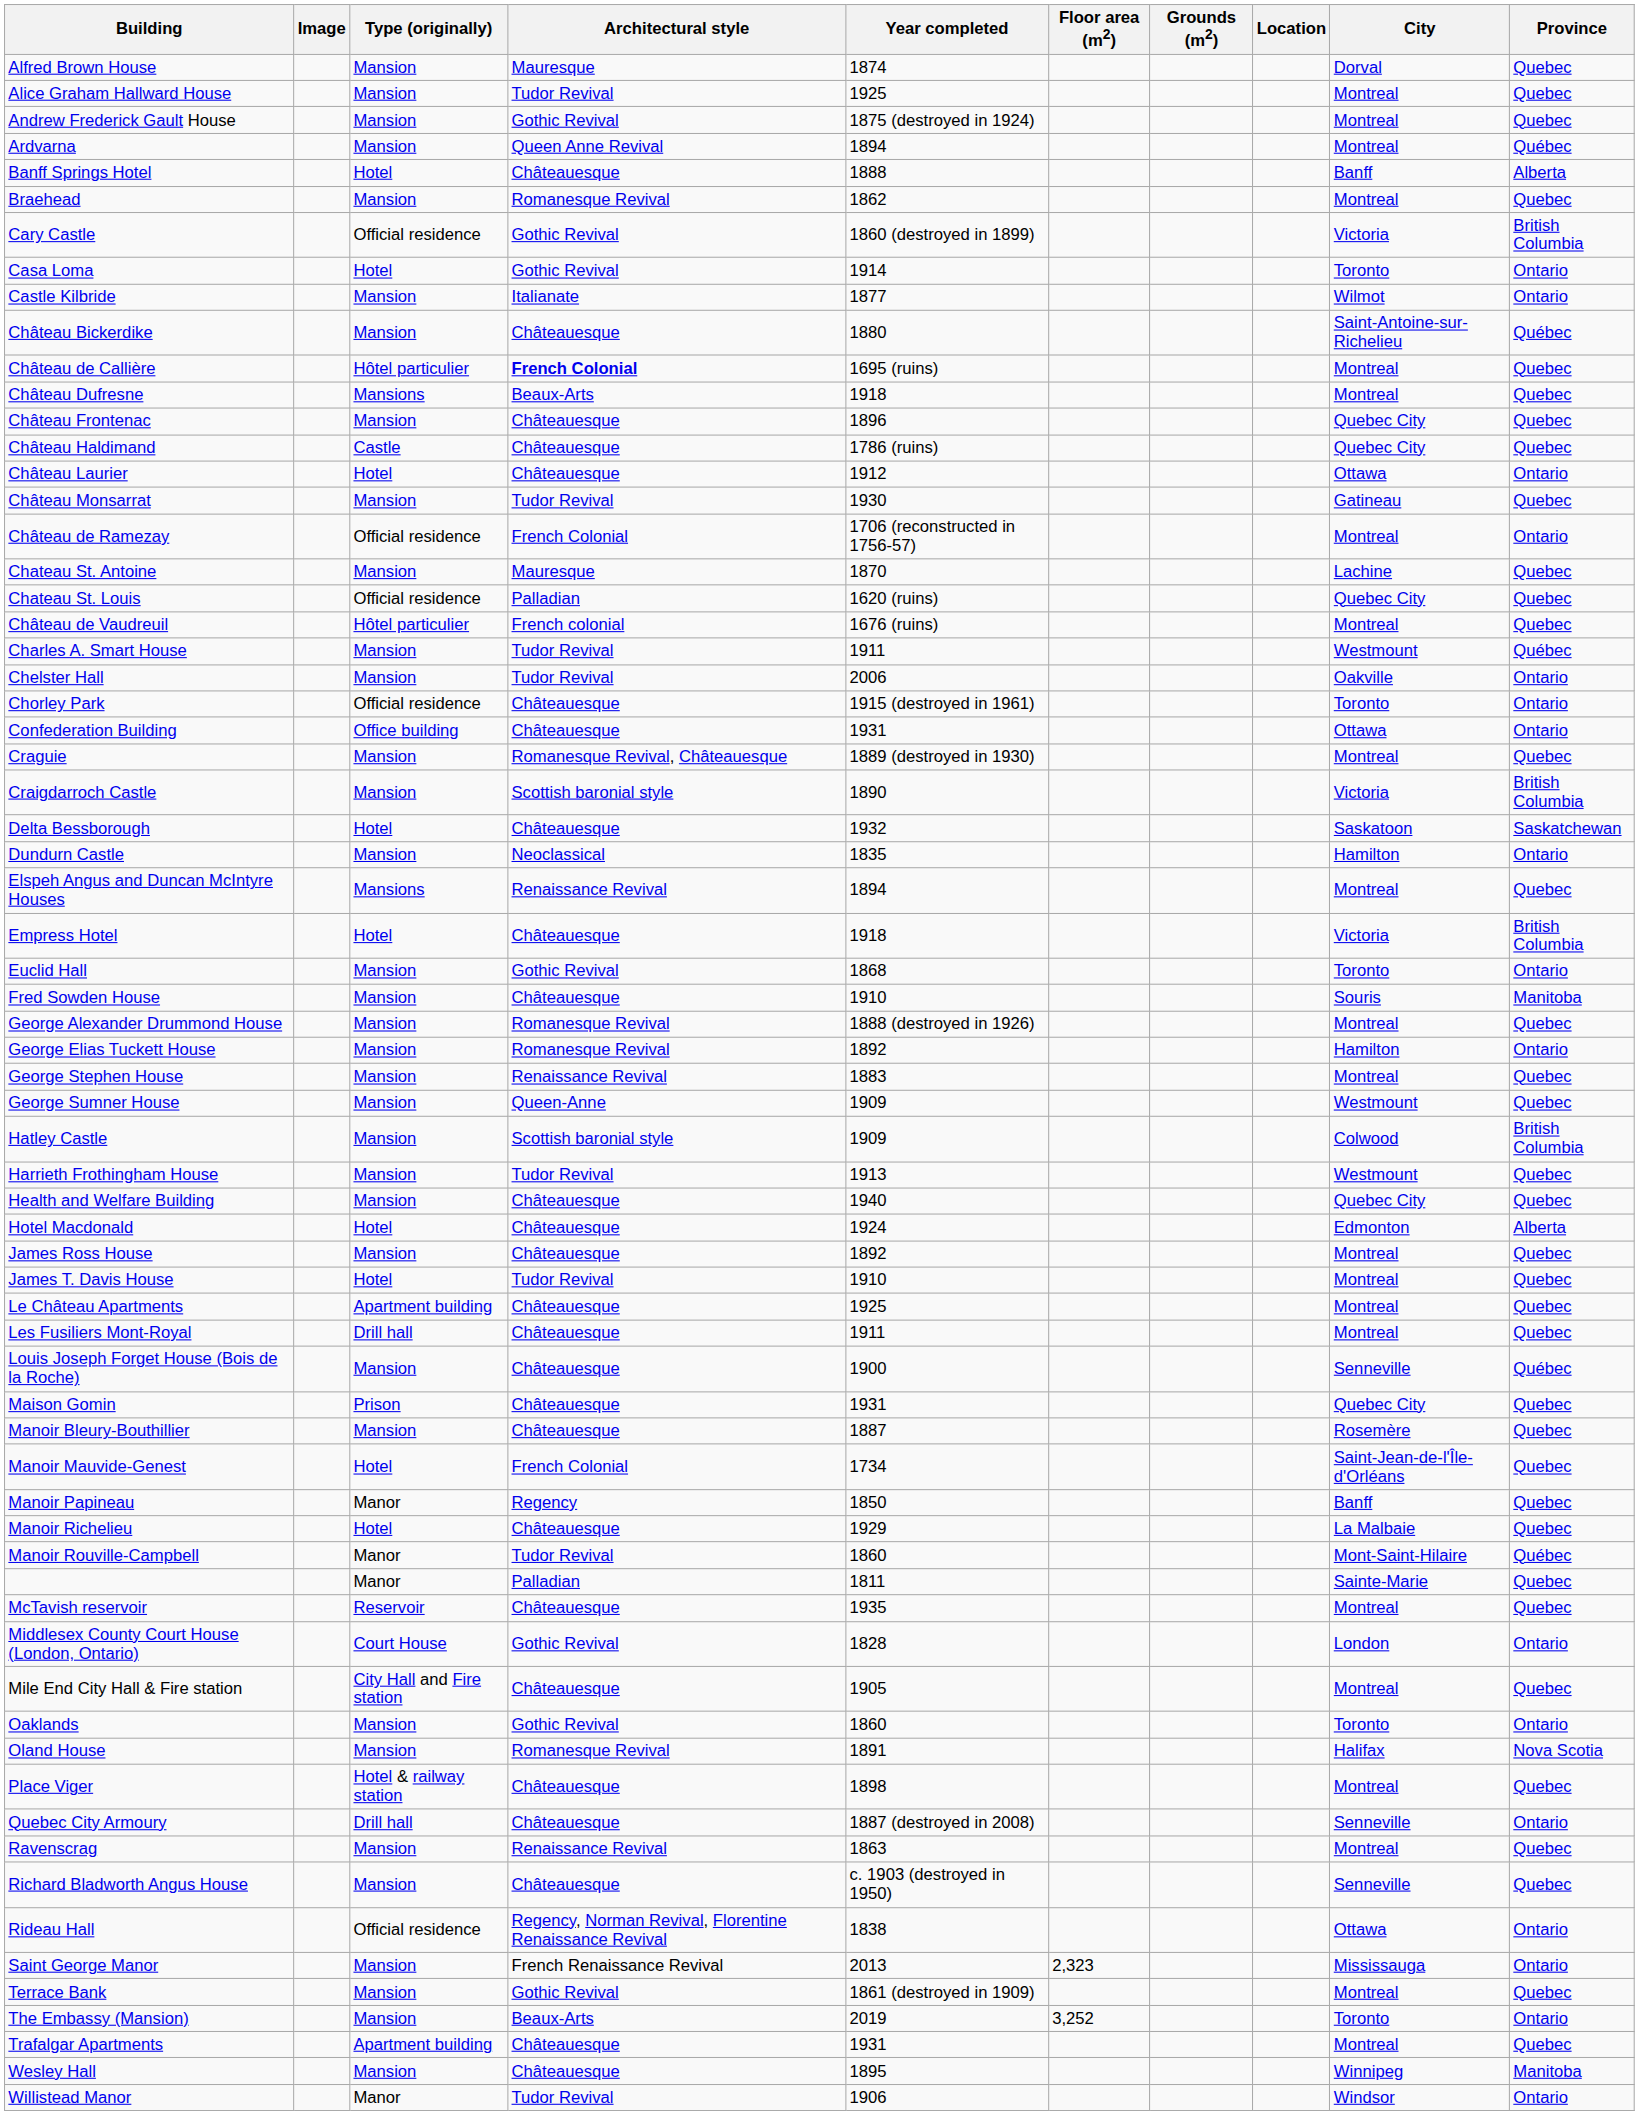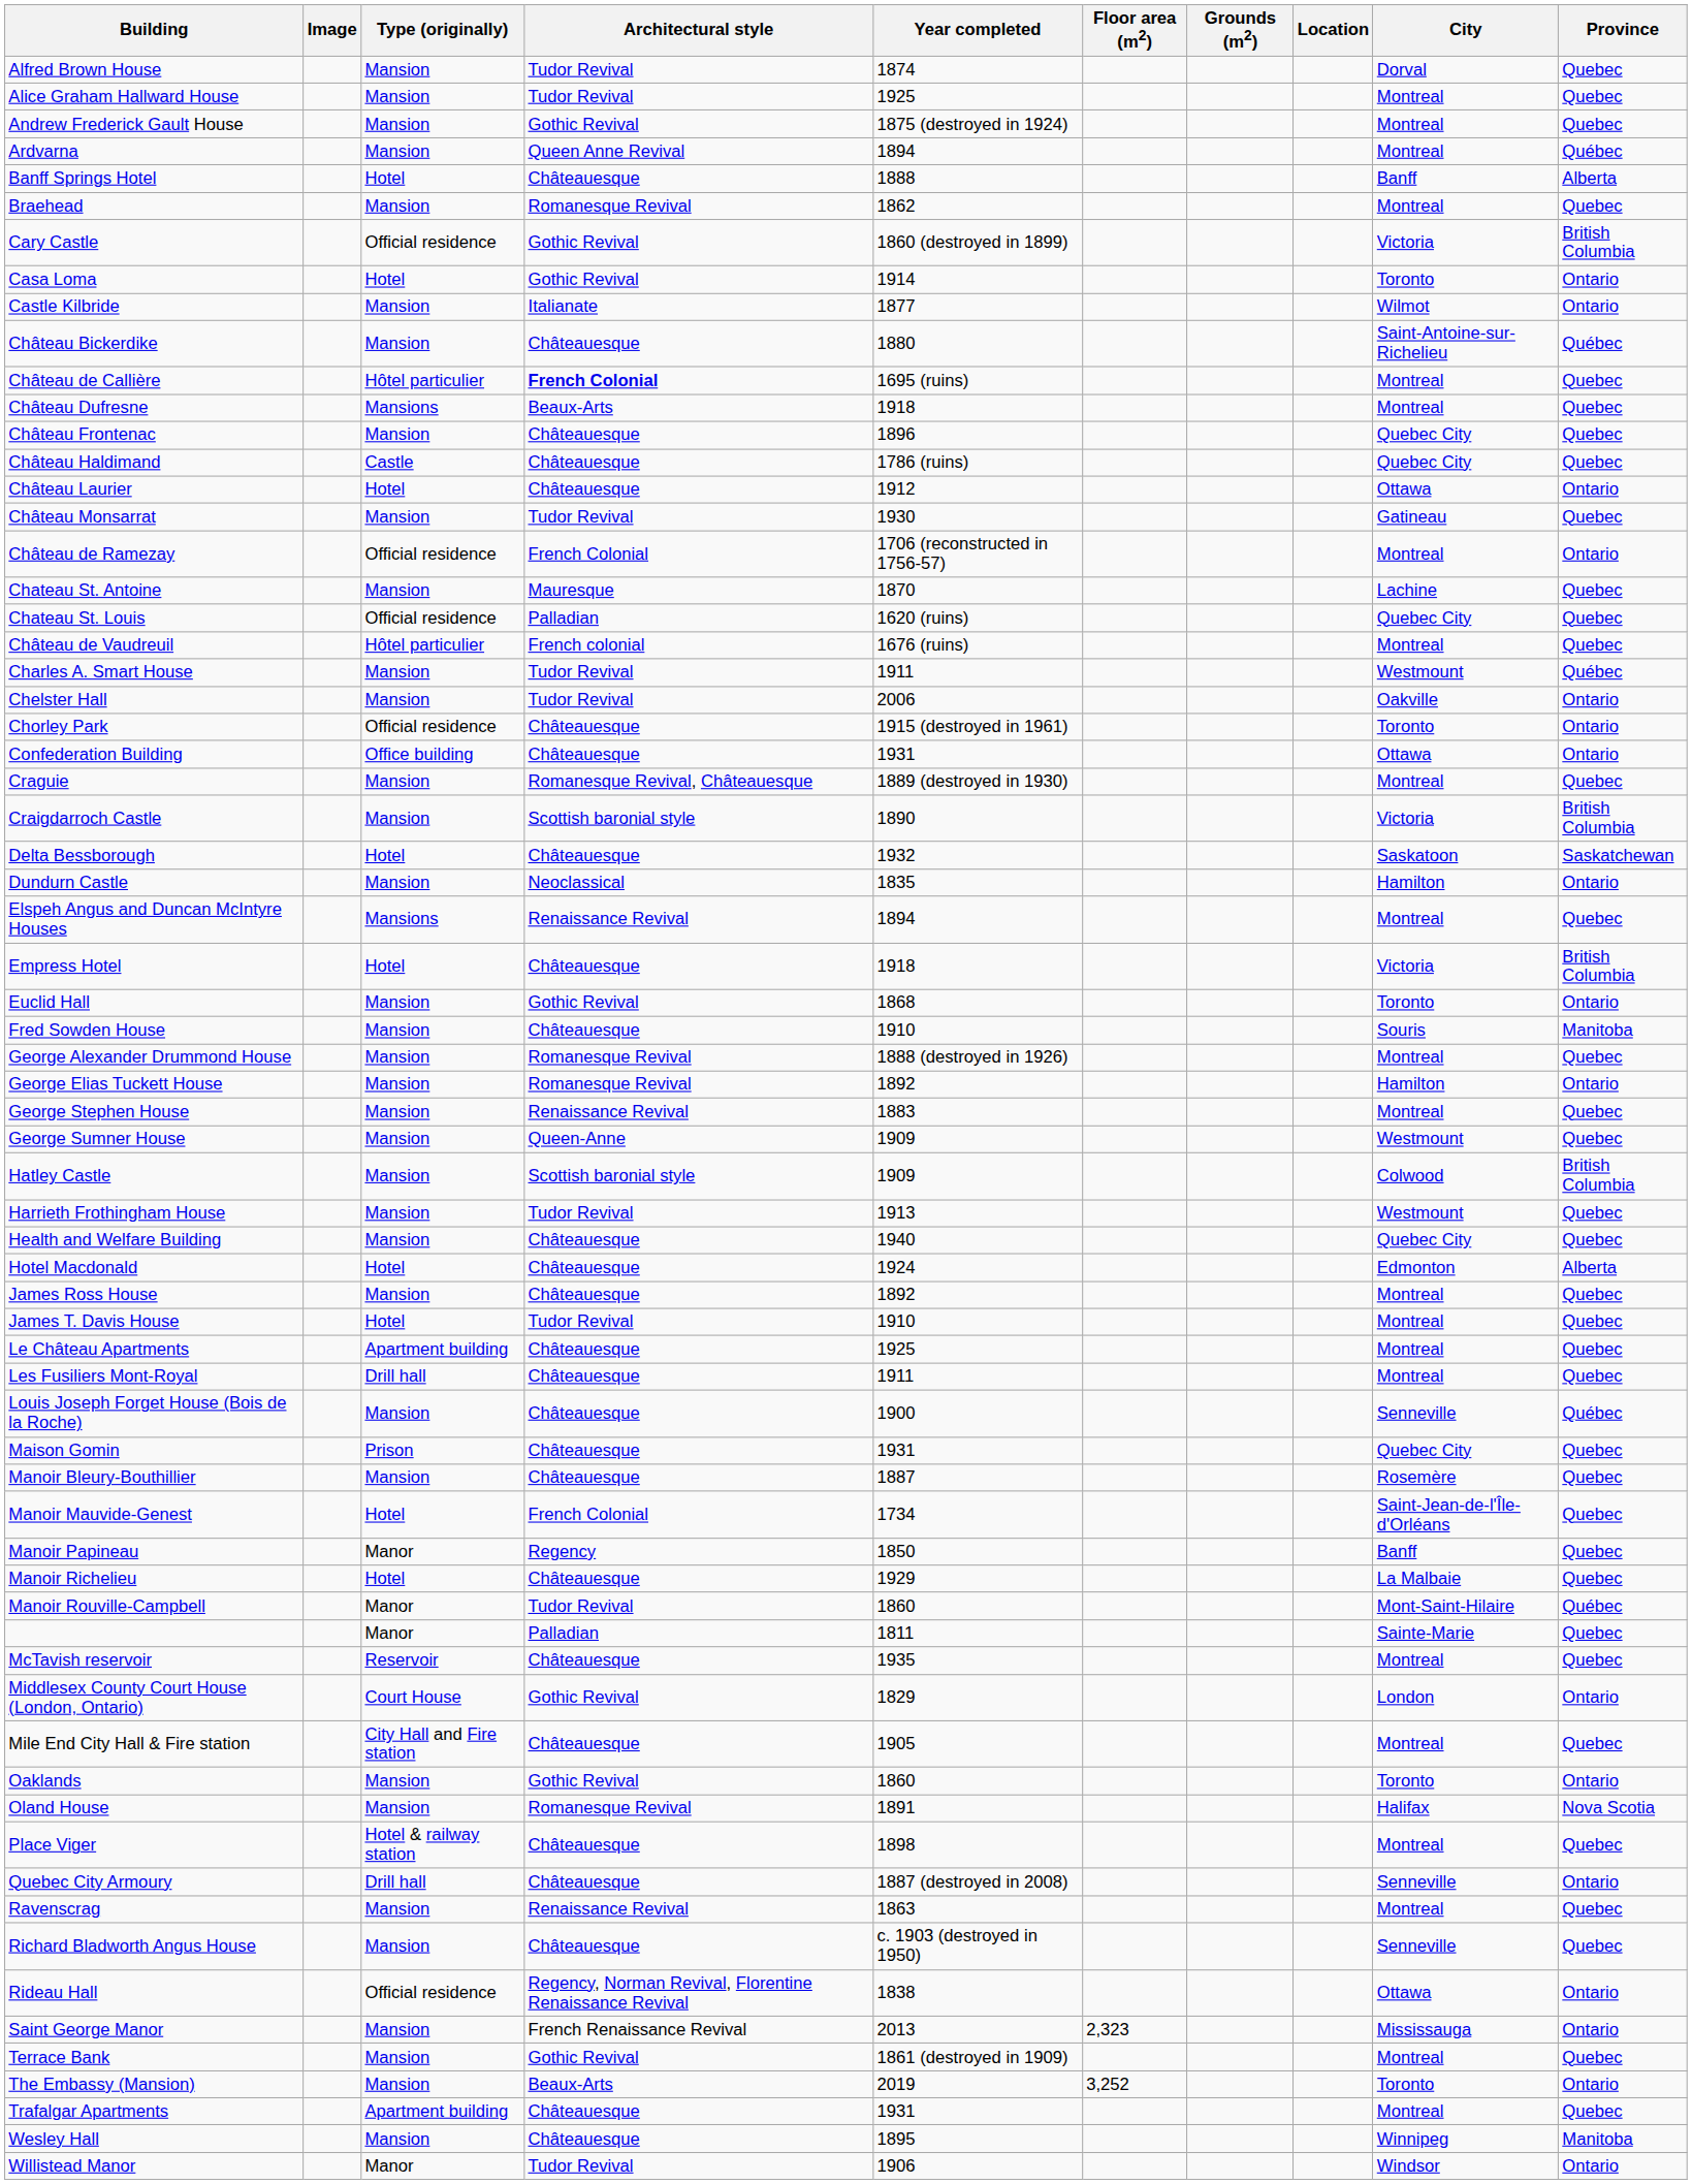Alfred Brown House | Architectural style: Mauresque -> Tudor Revival
Middlesex County Court House (London, Ontario) | Year completed: 1828 -> 1829
